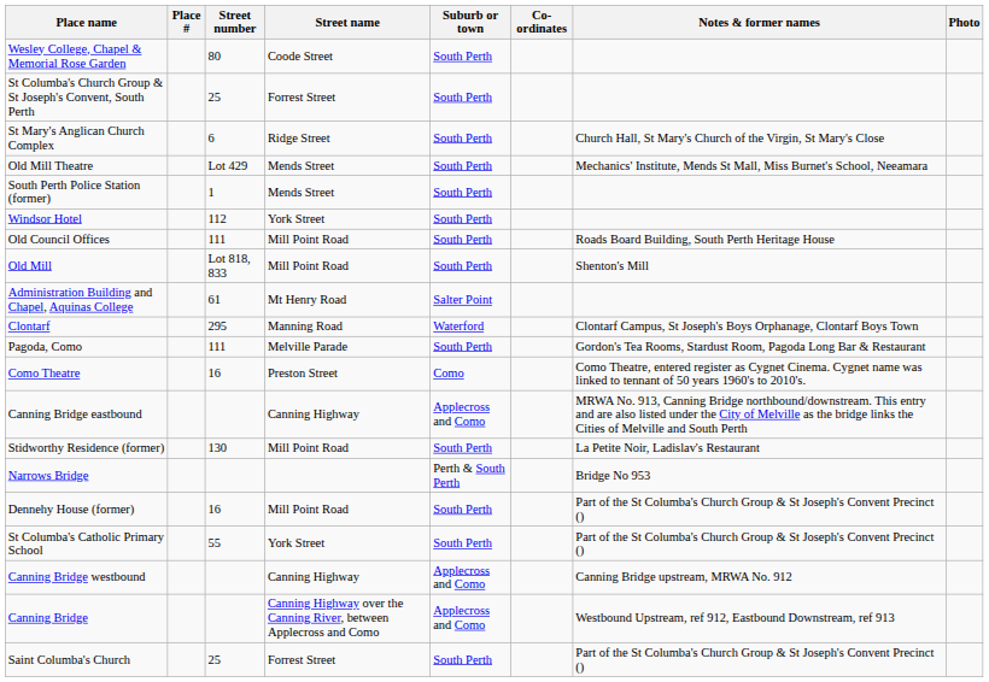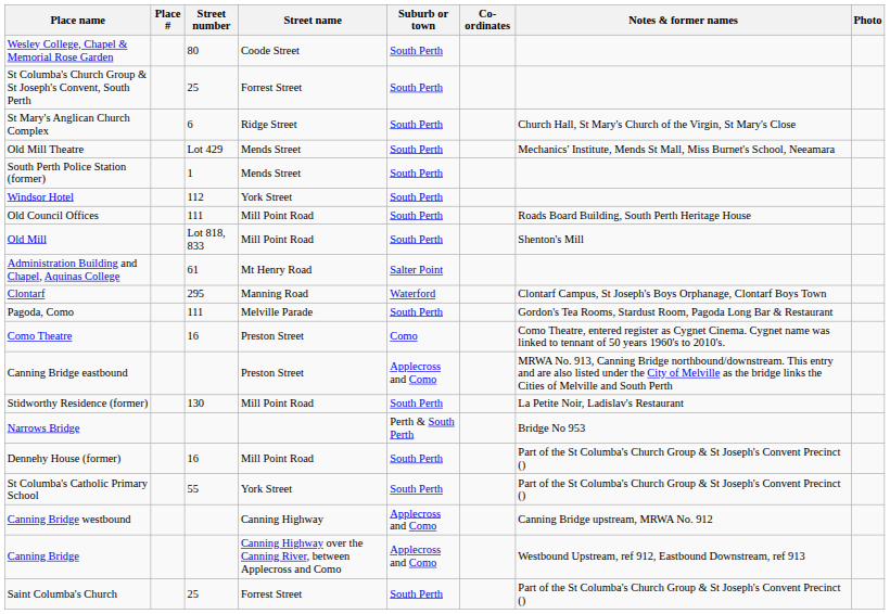Canning Bridge eastbound | Street name: Canning Highway -> Preston Street
